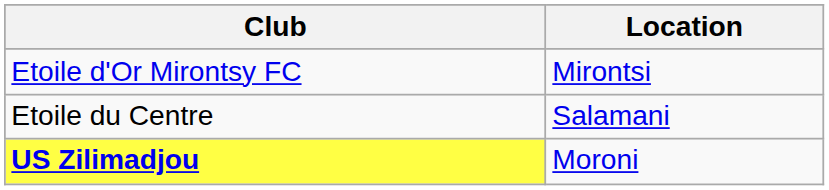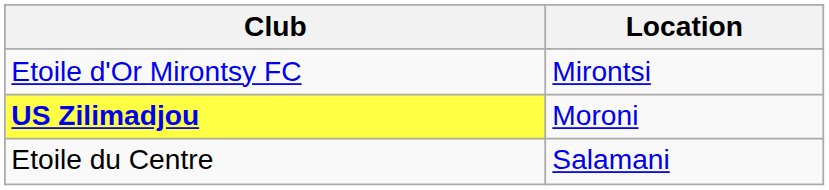rows swapped: Etoile du Centre <-> US Zilimadjou
